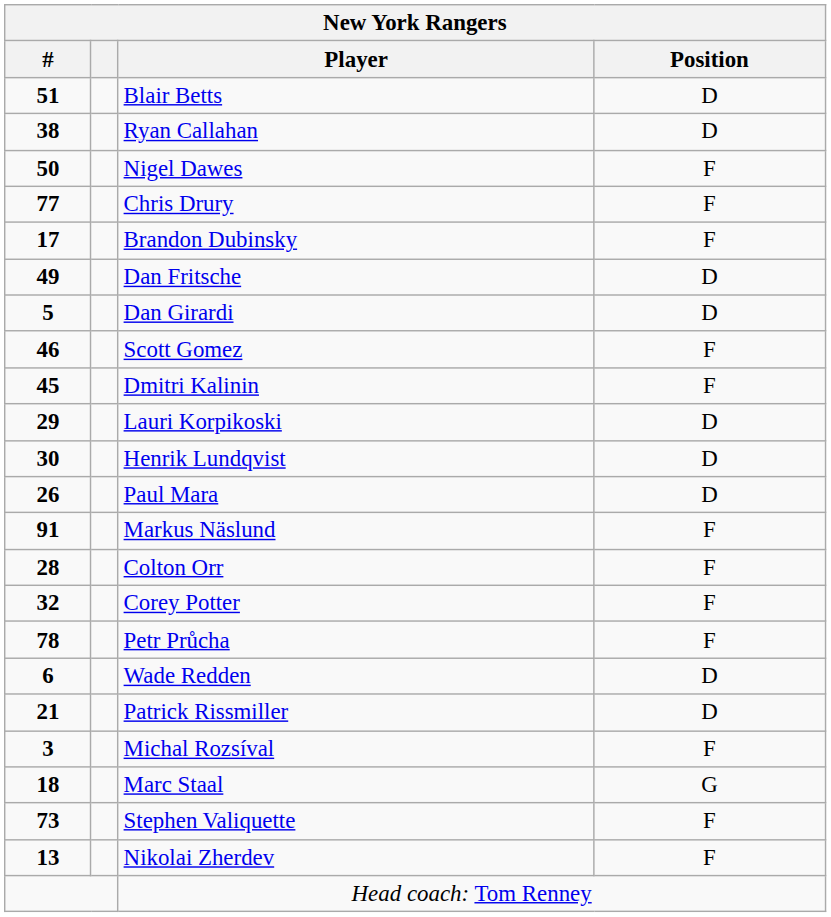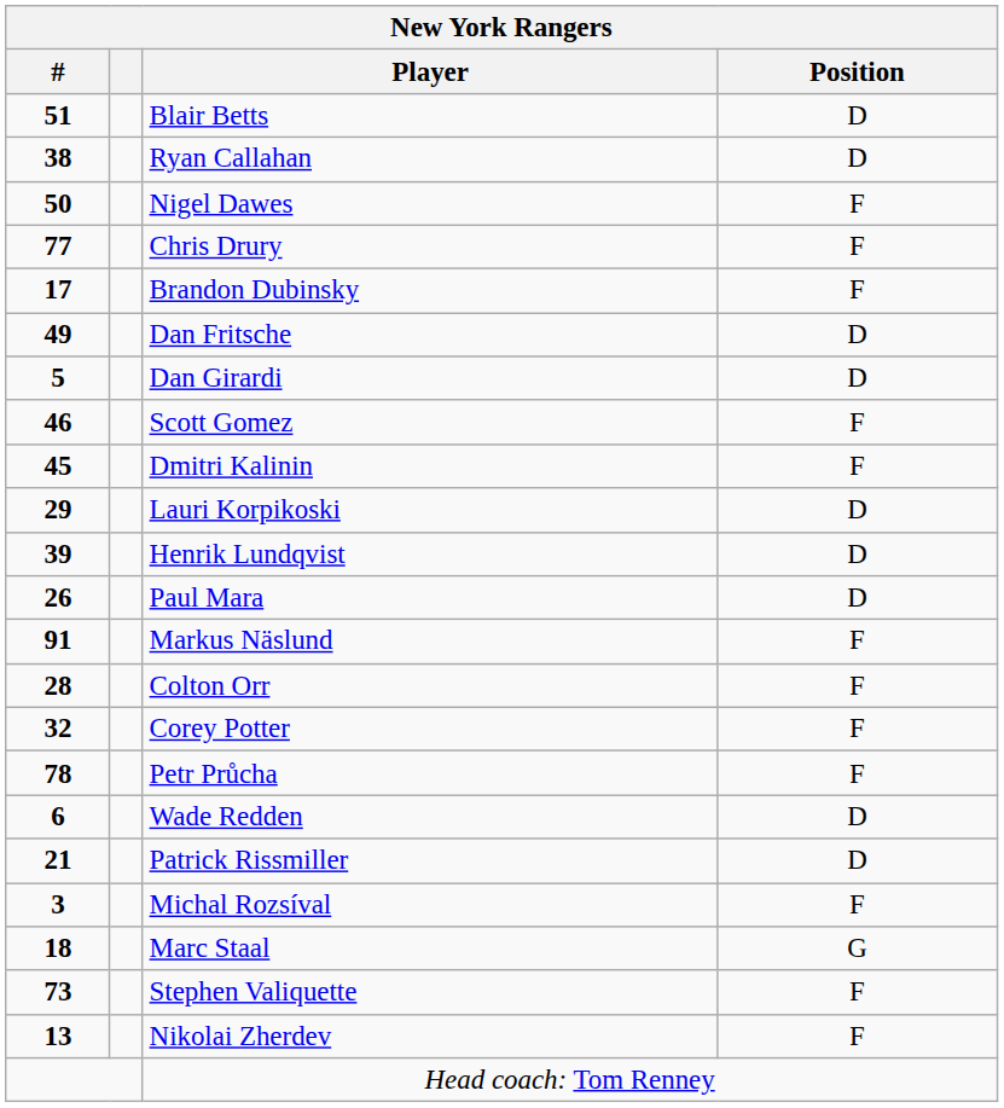Henrik Lundqvist | New York Rangers / #: 30 -> 39
